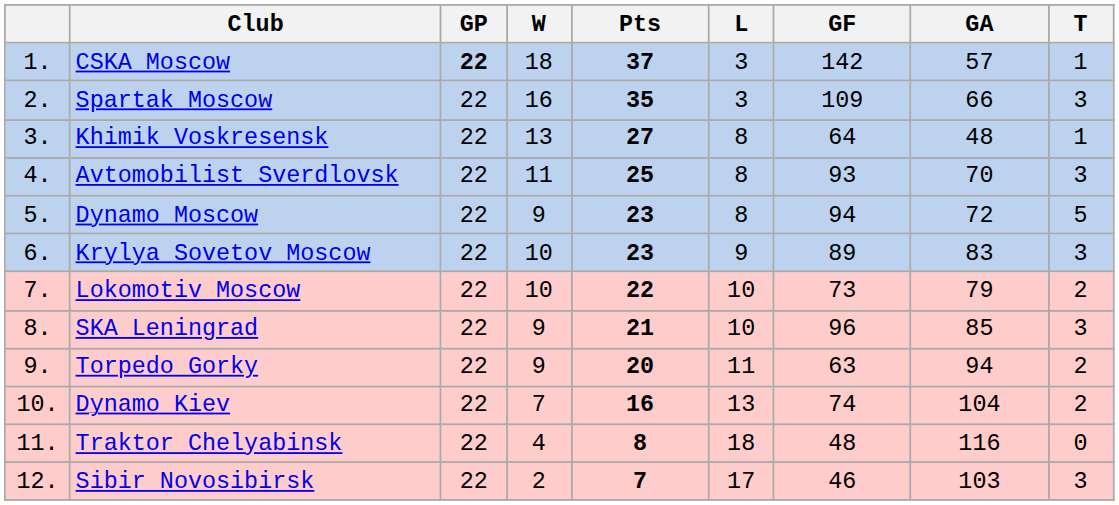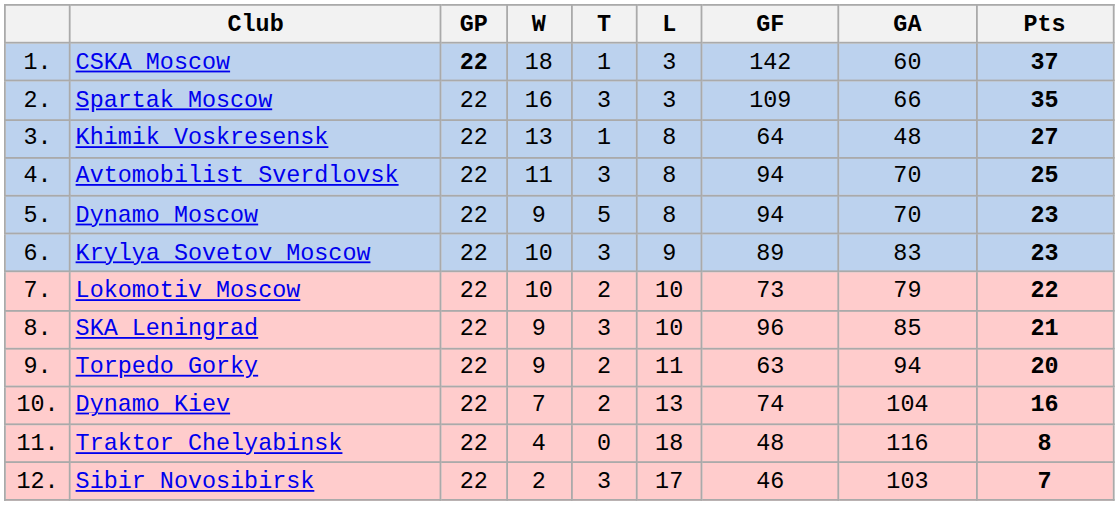columns swapped: T <-> Pts
CSKA Moscow | GA: 57 -> 60
Avtomobilist Sverdlovsk | GF: 93 -> 94
Dynamo Moscow | GA: 72 -> 70
